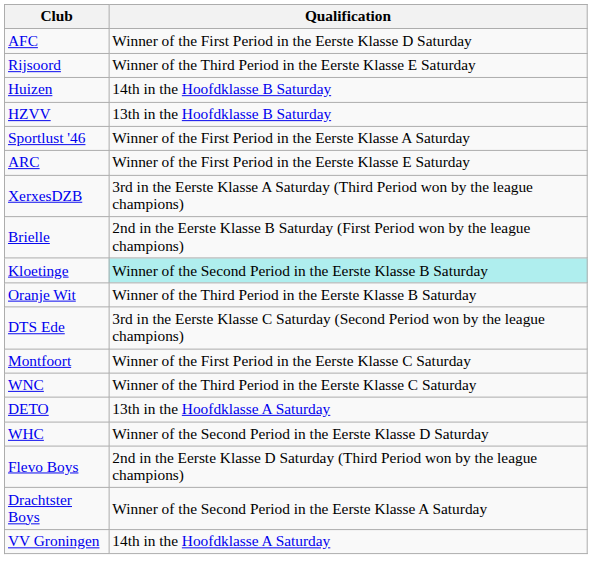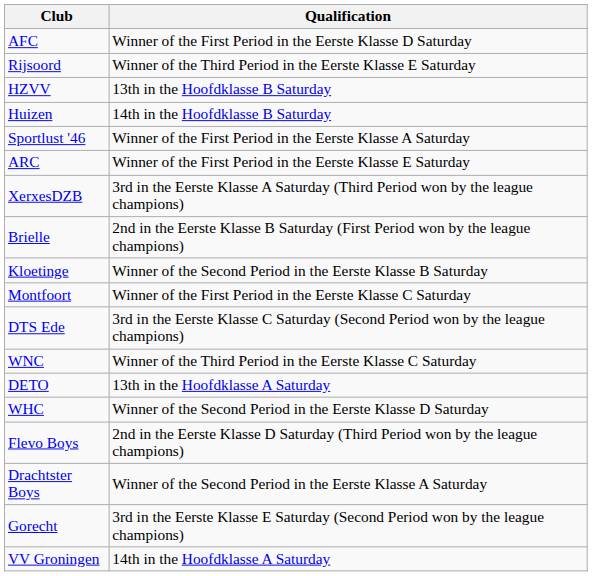rows swapped: HZVV <-> Huizen
Kloetinge | Qualification: paleturquoise background -> no background
- row: Oranje Wit | Winner of the Third Period in the Eerste Klasse B Saturday
rows swapped: Montfoort <-> DTS Ede
+ row: Gorecht | 3rd in the Eerste Klasse E Saturday (Second Period won by the league champions)
